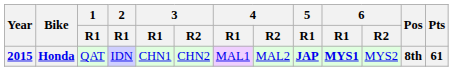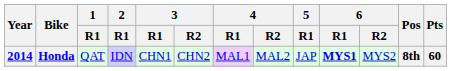Honda | Year: 2015 -> 2014
Honda | 5 / R1: bold -> normal
Honda | Pts: 61 -> 60
